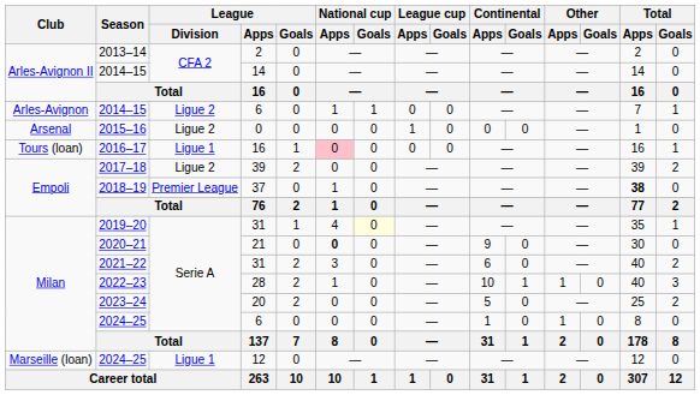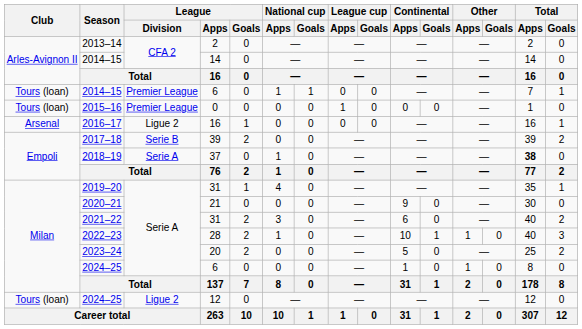2014–15 / 6 | Club: Arles-Avignon -> Tours (loan)
2014–15 / 6 | League / Division: Ligue 2 -> Premier League
2015–16 | Club: Arsenal -> Tours (loan)
2015–16 | League / Division: Ligue 2 -> Premier League
2016–17 | Club: Tours (loan) -> Arsenal
2016–17 | League / Division: Ligue 1 -> Ligue 2
2016–17 | National cup / Apps: pink background -> no background
2017–18 | League / Division: Ligue 2 -> Serie B
2018–19 | League / Division: Premier League -> Serie A
2019–20 | National cup / Goals: lightyellow background -> no background
2020–21 | National cup / Apps: bold -> normal
2024–25 / 12 | Club: Marseille (loan) -> Tours (loan)
2024–25 / 12 | League / Division: Ligue 1 -> Ligue 2
